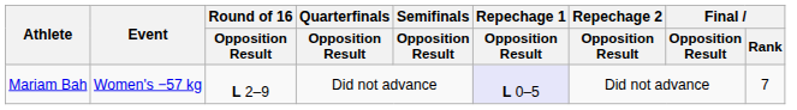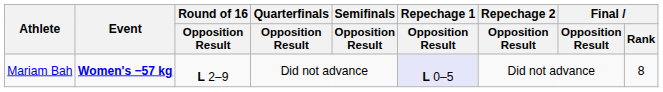Mariam Bah | Event: normal -> bold
Mariam Bah | Final / Rank: 7 -> 8
